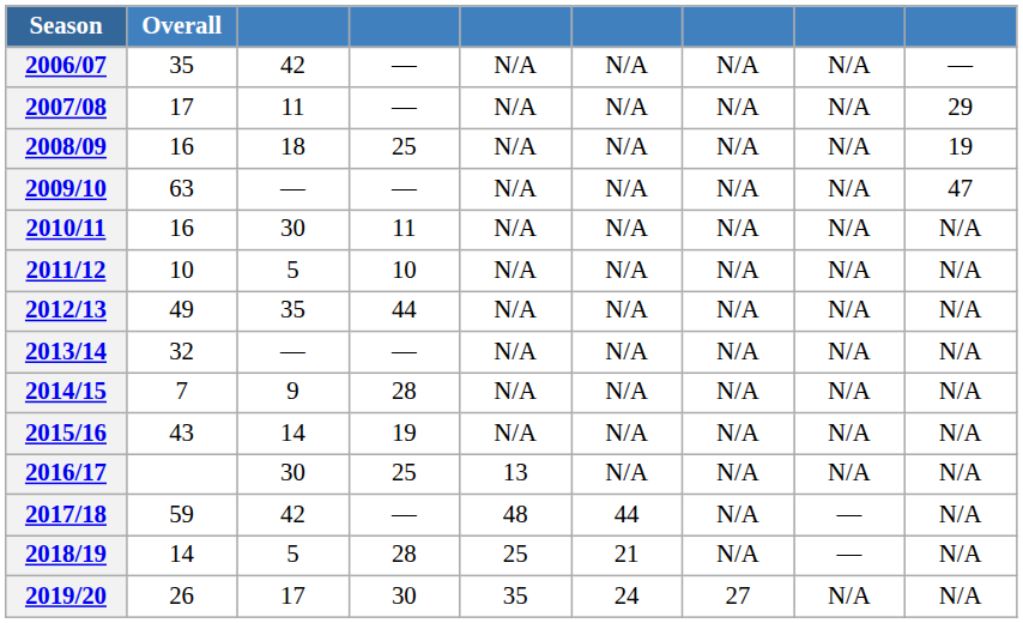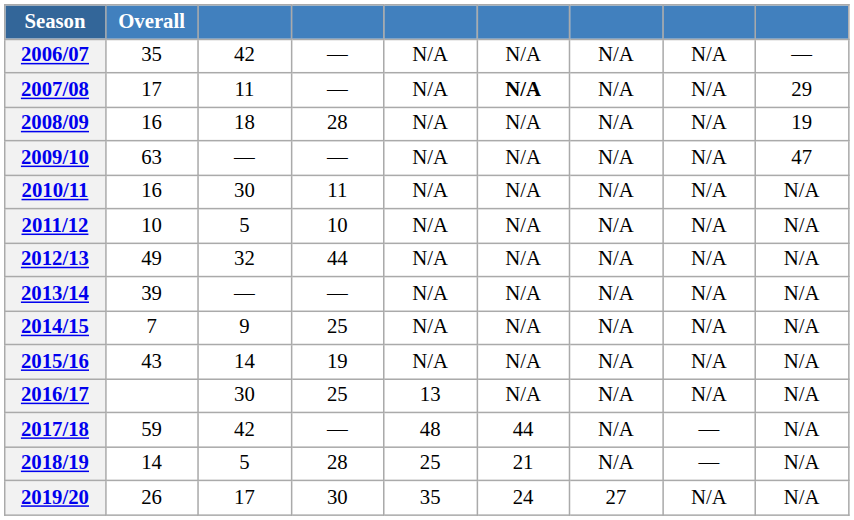2007/08 | column 6: normal -> bold
2008/09 | column 4: 25 -> 28
2012/13 | column 3: 35 -> 32
2013/14 | Overall: 32 -> 39
2014/15 | column 4: 28 -> 25
